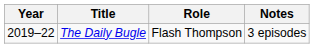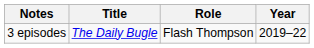columns swapped: Year <-> Notes
